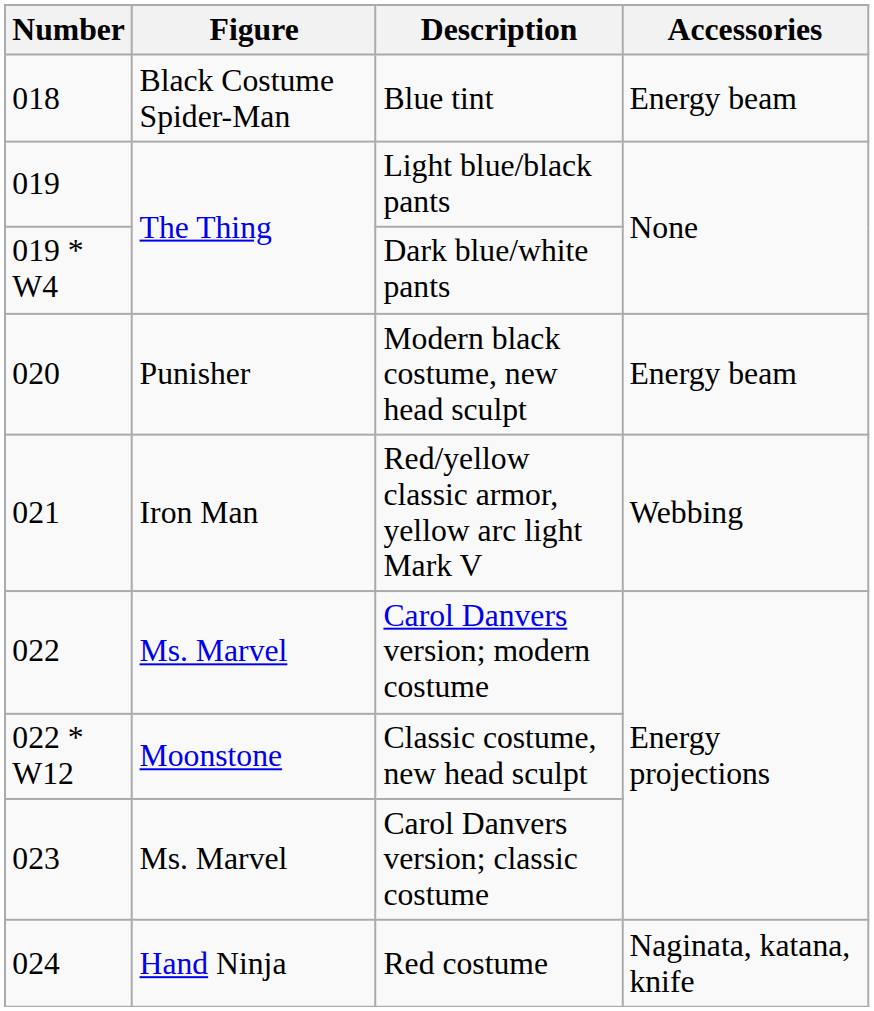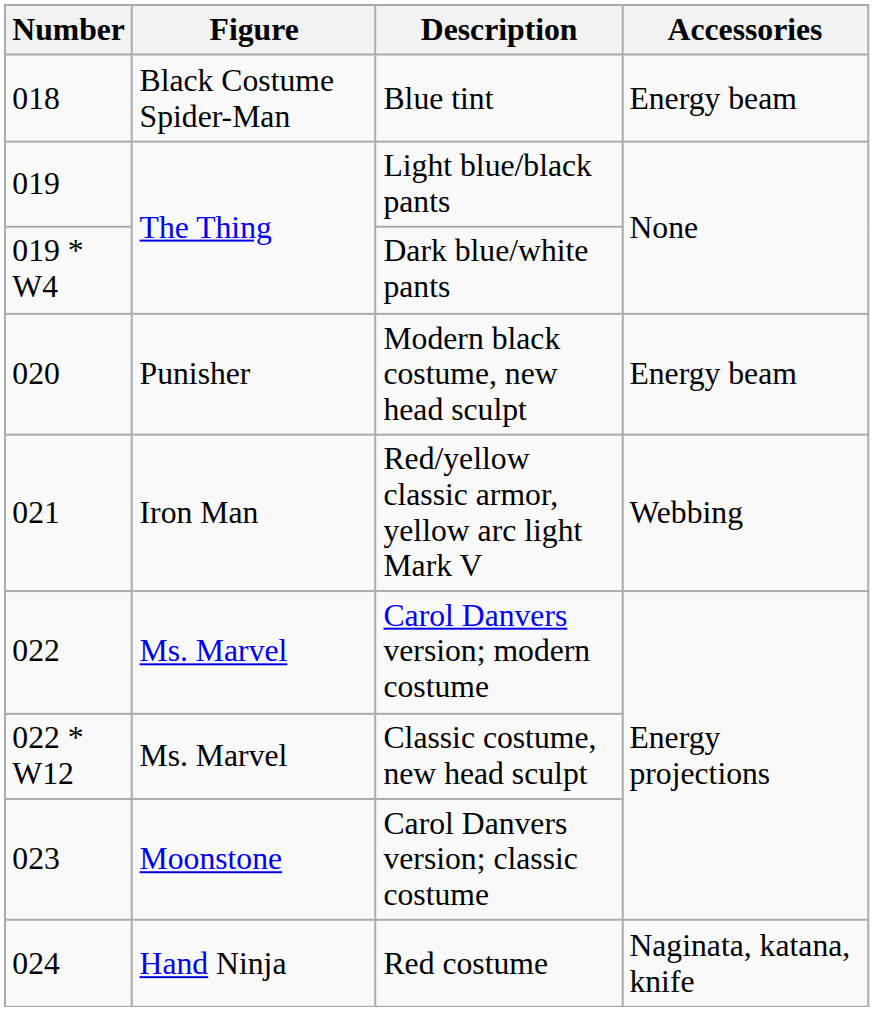Classic costume, new head sculpt | Figure: Moonstone -> Ms. Marvel
Carol Danvers version; classic costume | Figure: Ms. Marvel -> Moonstone
